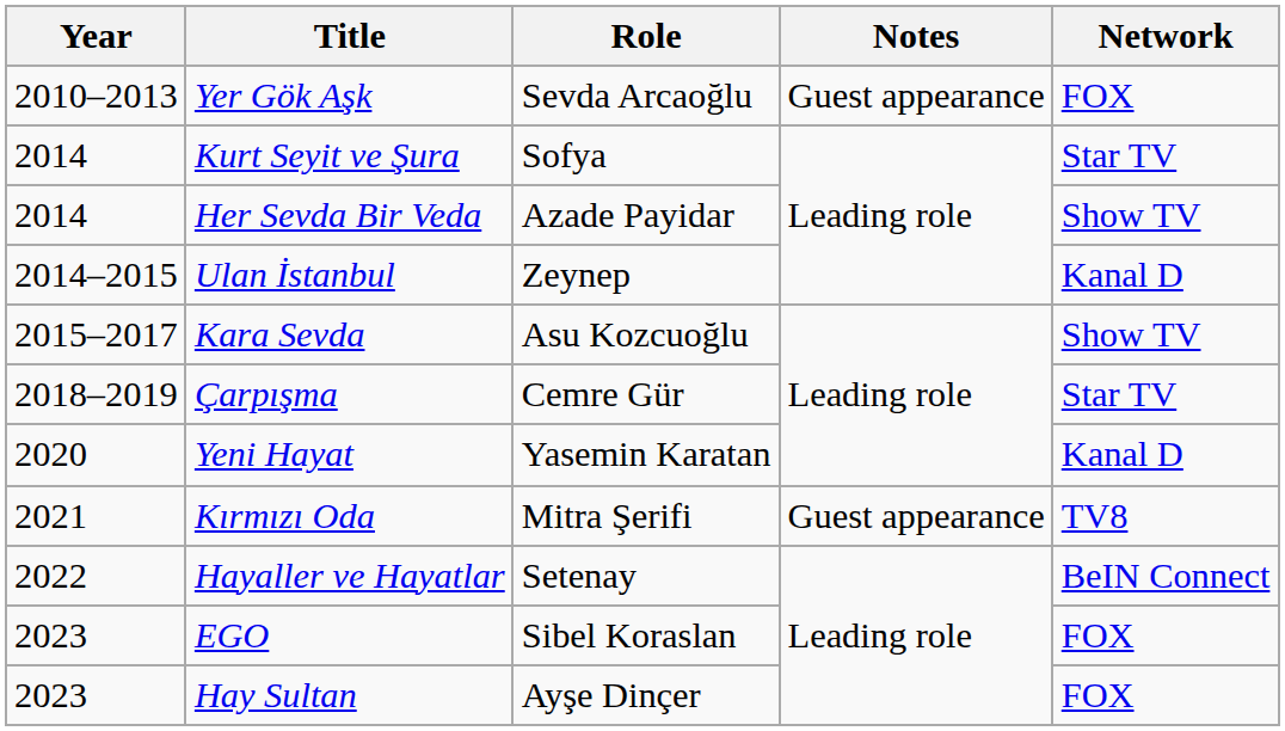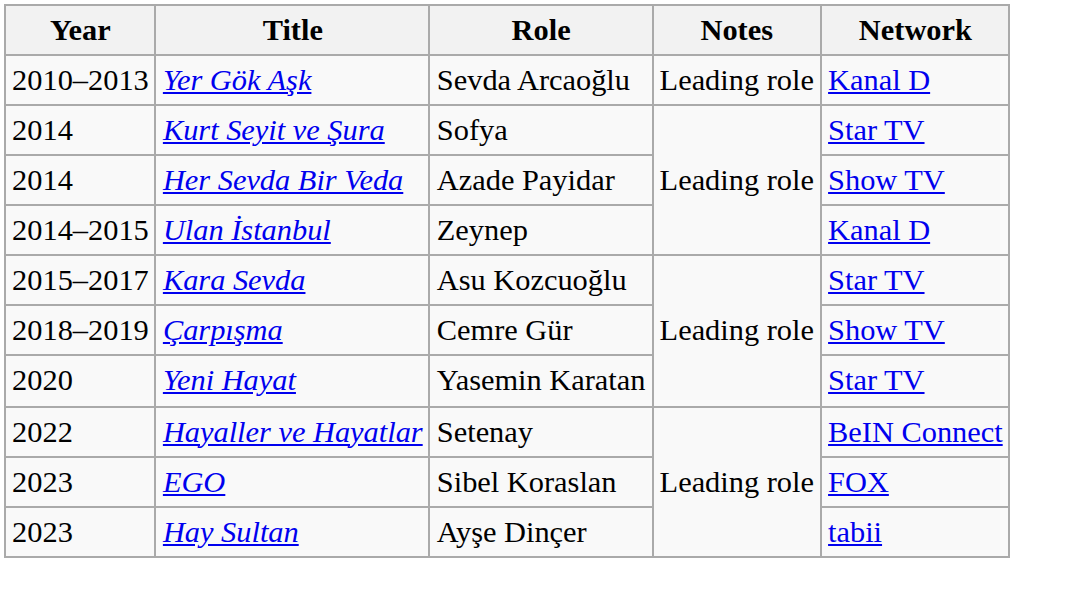Yer Gök Aşk | Notes: Guest appearance -> Leading role
Yer Gök Aşk | Network: FOX -> Kanal D
Kara Sevda | Network: Show TV -> Star TV
Çarpışma | Network: Star TV -> Show TV
Yeni Hayat | Network: Kanal D -> Star TV
- row: 2021 | Kırmızı Oda | Mitra Şerifi | Guest appearance | TV8
Hay Sultan | Network: FOX -> tabii
